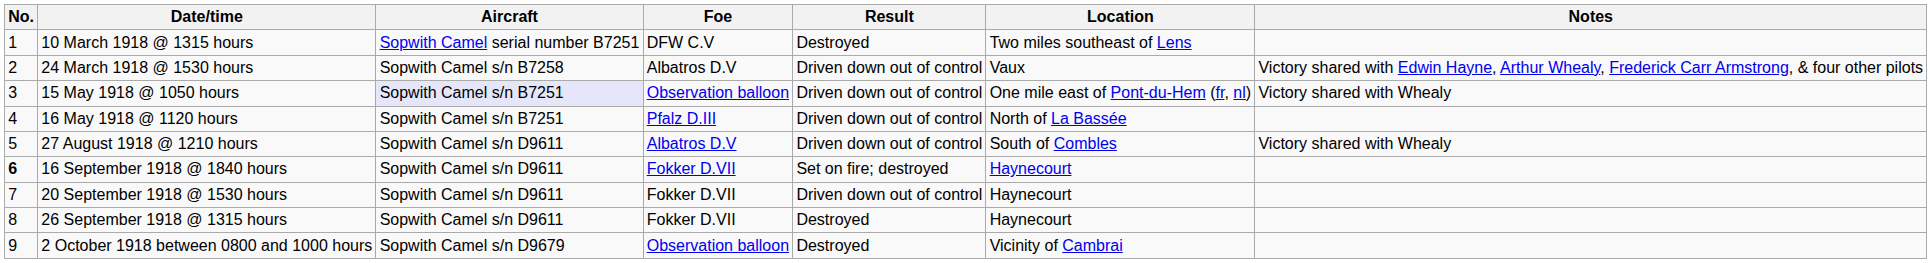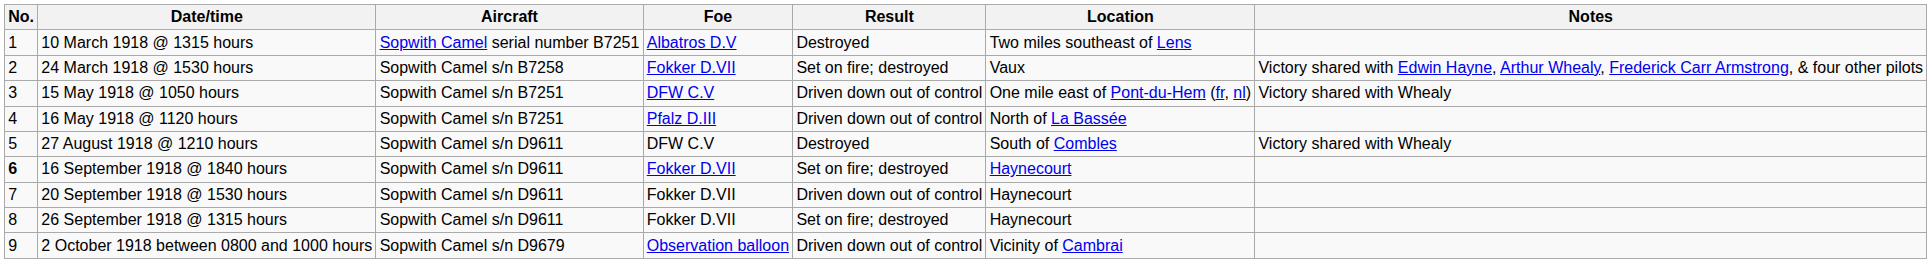10 March 1918 @ 1315 hours | Foe: DFW C.V -> Albatros D.V
24 March 1918 @ 1530 hours | Foe: Albatros D.V -> Fokker D.VII
24 March 1918 @ 1530 hours | Result: Driven down out of control -> Set on fire; destroyed
15 May 1918 @ 1050 hours | Aircraft: lavender background -> no background
15 May 1918 @ 1050 hours | Foe: Observation balloon -> DFW C.V
27 August 1918 @ 1210 hours | Foe: Albatros D.V -> DFW C.V
27 August 1918 @ 1210 hours | Result: Driven down out of control -> Destroyed
26 September 1918 @ 1315 hours | Result: Destroyed -> Set on fire; destroyed
2 October 1918 between 0800 and 1000 hours | Result: Destroyed -> Driven down out of control
